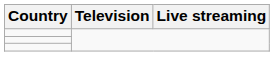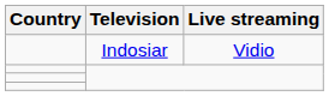+ row: Indosiar | Vidio
